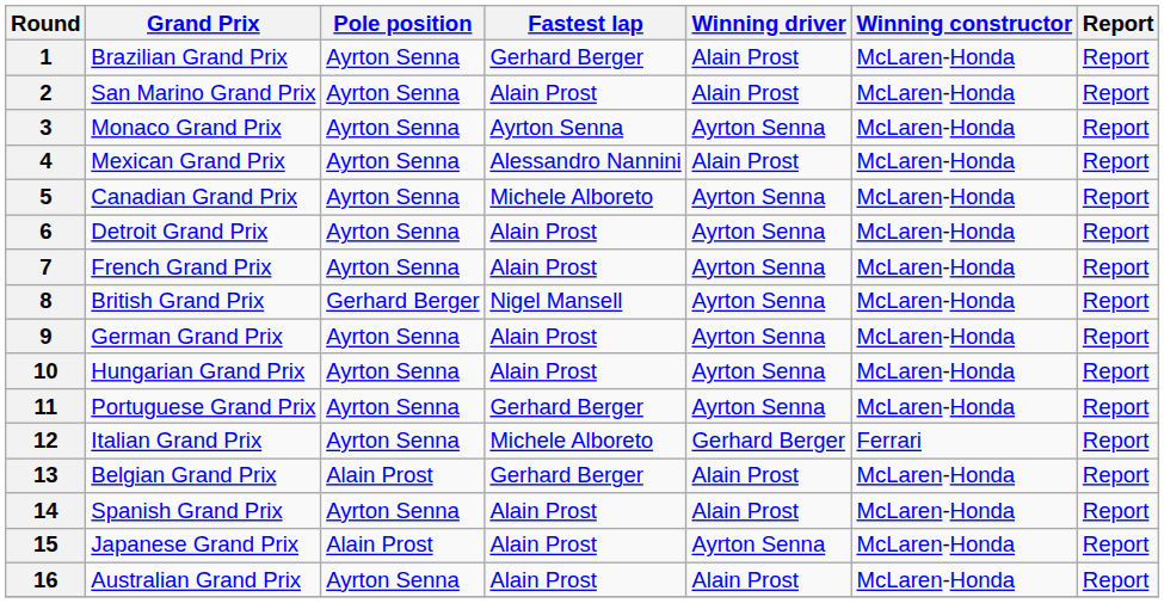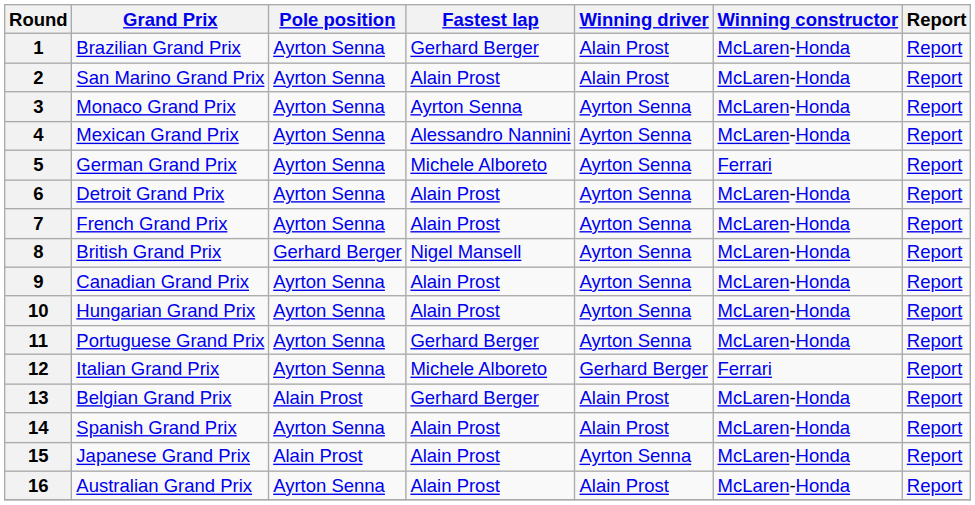4 | Winning driver: Alain Prost -> Ayrton Senna
5 | Grand Prix: Canadian Grand Prix -> German Grand Prix
5 | Winning constructor: McLaren-Honda -> Ferrari
9 | Grand Prix: German Grand Prix -> Canadian Grand Prix
